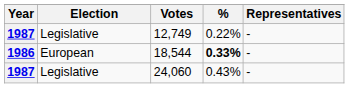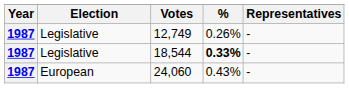12,749 | %: 0.22% -> 0.26%
18,544 | Year: 1986 -> 1987
18,544 | Election: European -> Legislative
24,060 | Election: Legislative -> European
